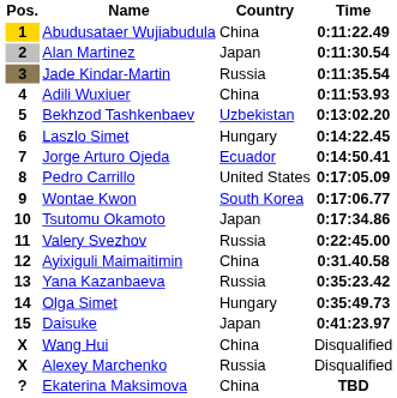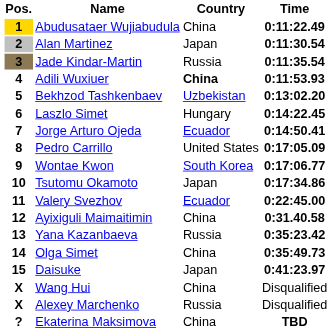4 | Country: normal -> bold
11 | Country: Russia -> Ecuador
14 | Country: Hungary -> China
